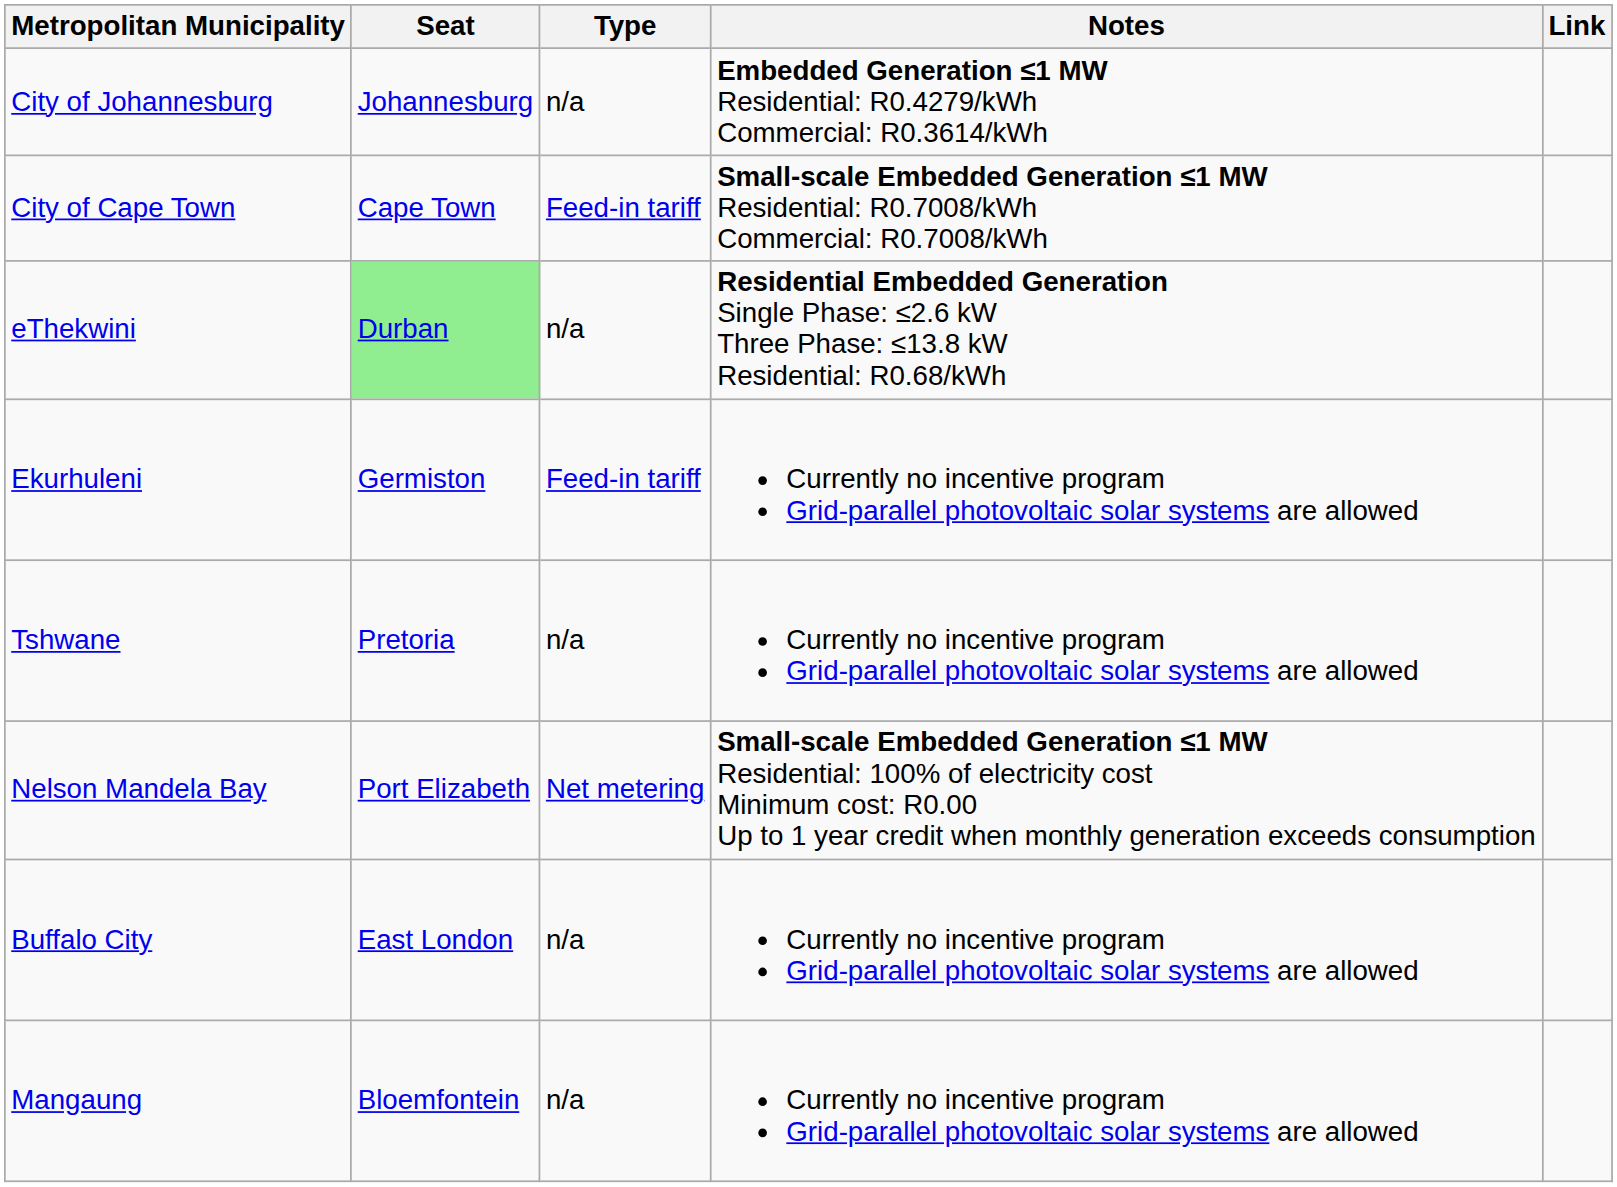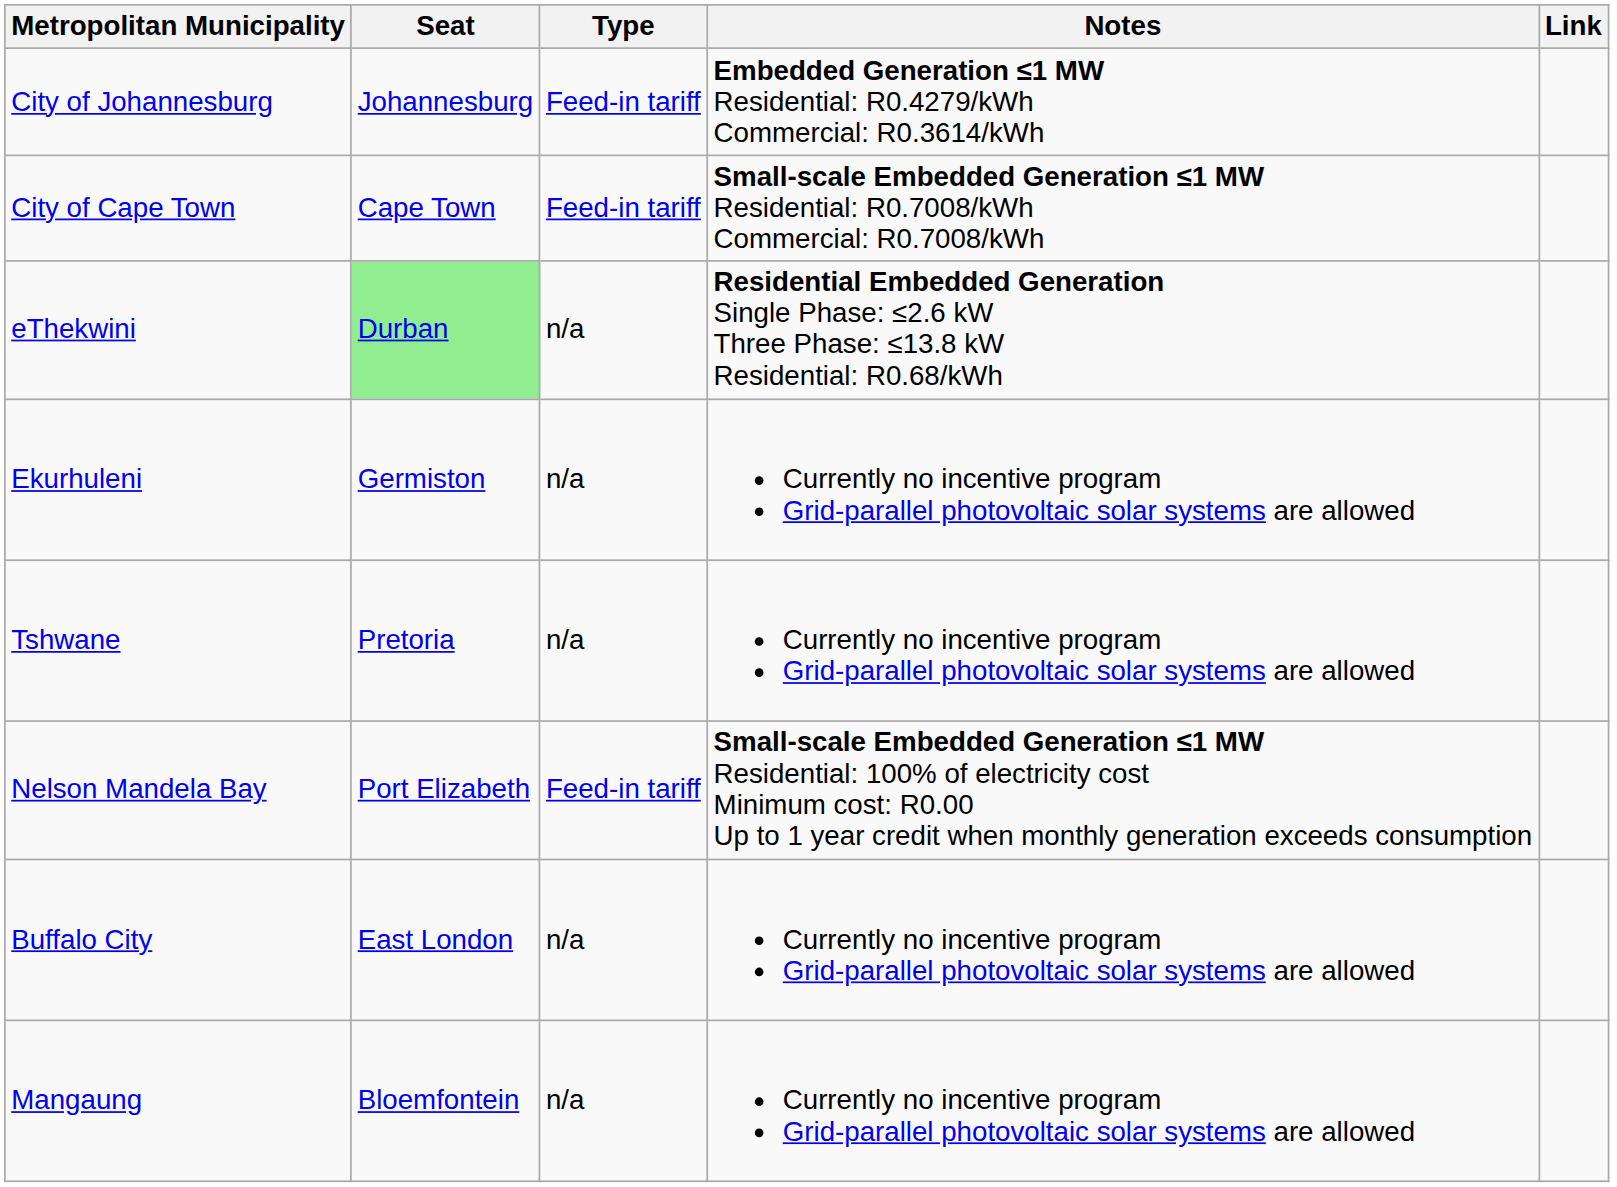City of Johannesburg | Type: n/a -> Feed-in tariff
Ekurhuleni | Type: Feed-in tariff -> n/a
Nelson Mandela Bay | Type: Net metering -> Feed-in tariff
